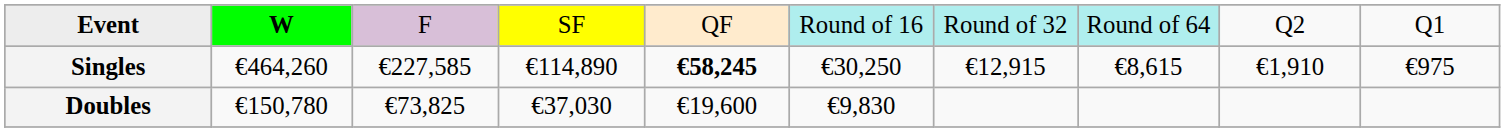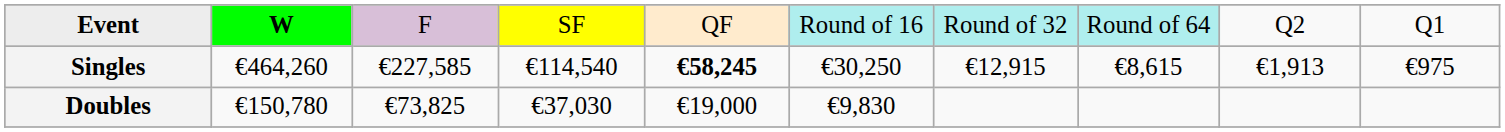Singles | column 4: €114,890 -> €114,540
Singles | column 9: €1,910 -> €1,913
Doubles | column 5: €19,600 -> €19,000
